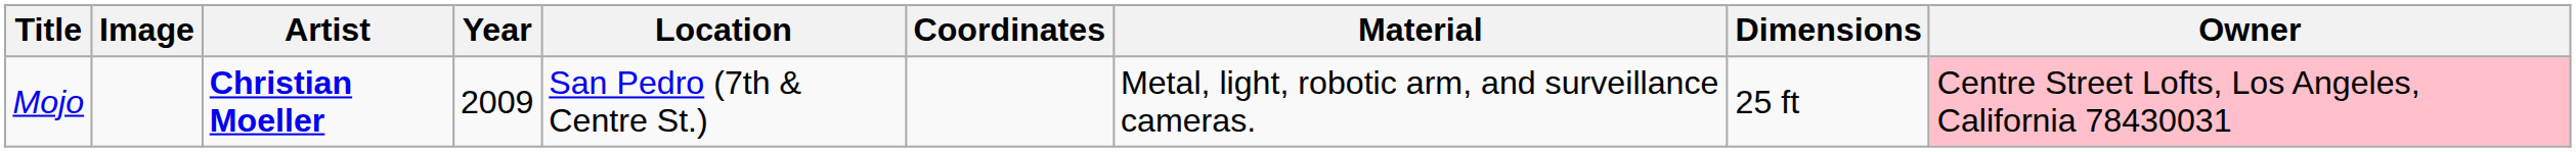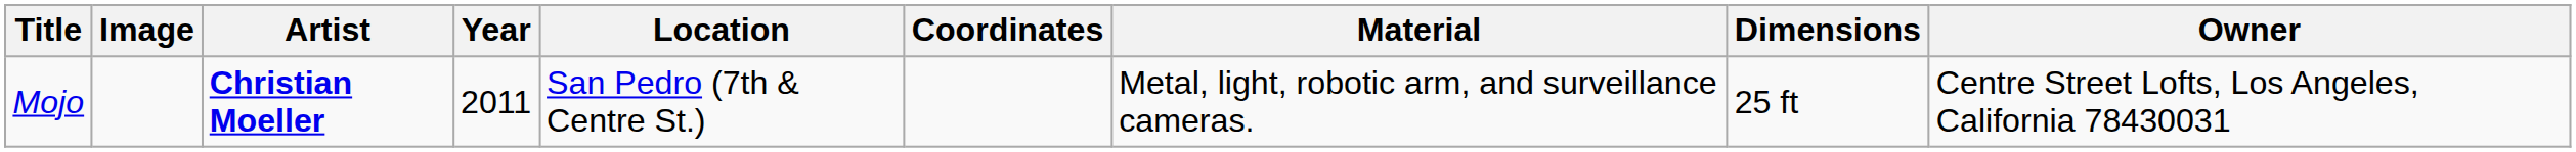Mojo | Year: 2009 -> 2011
Mojo | Owner: pink background -> no background
